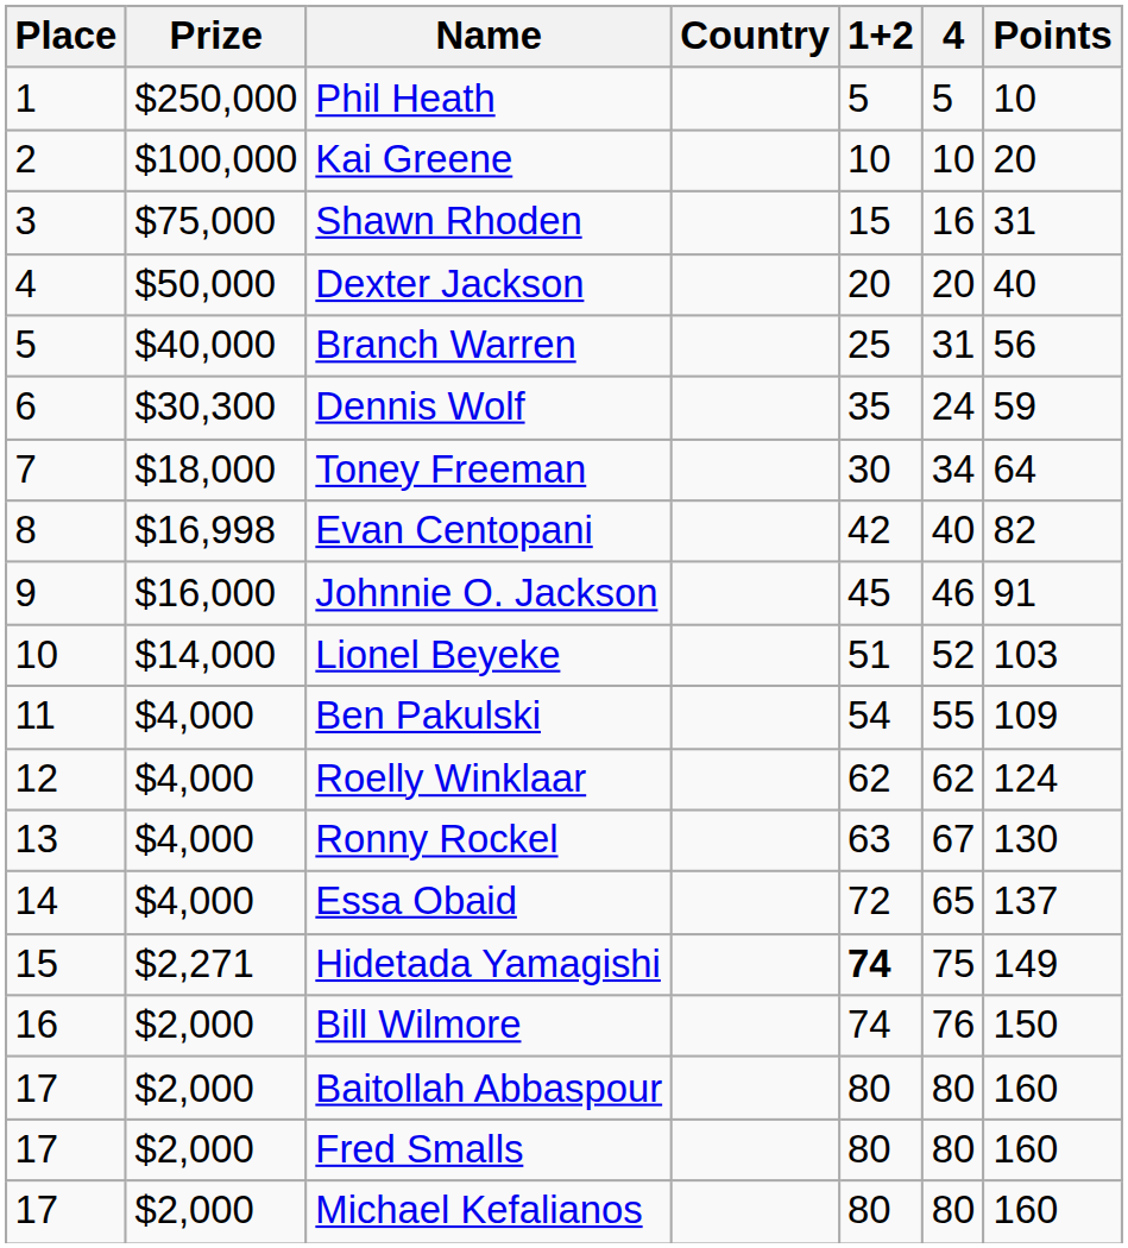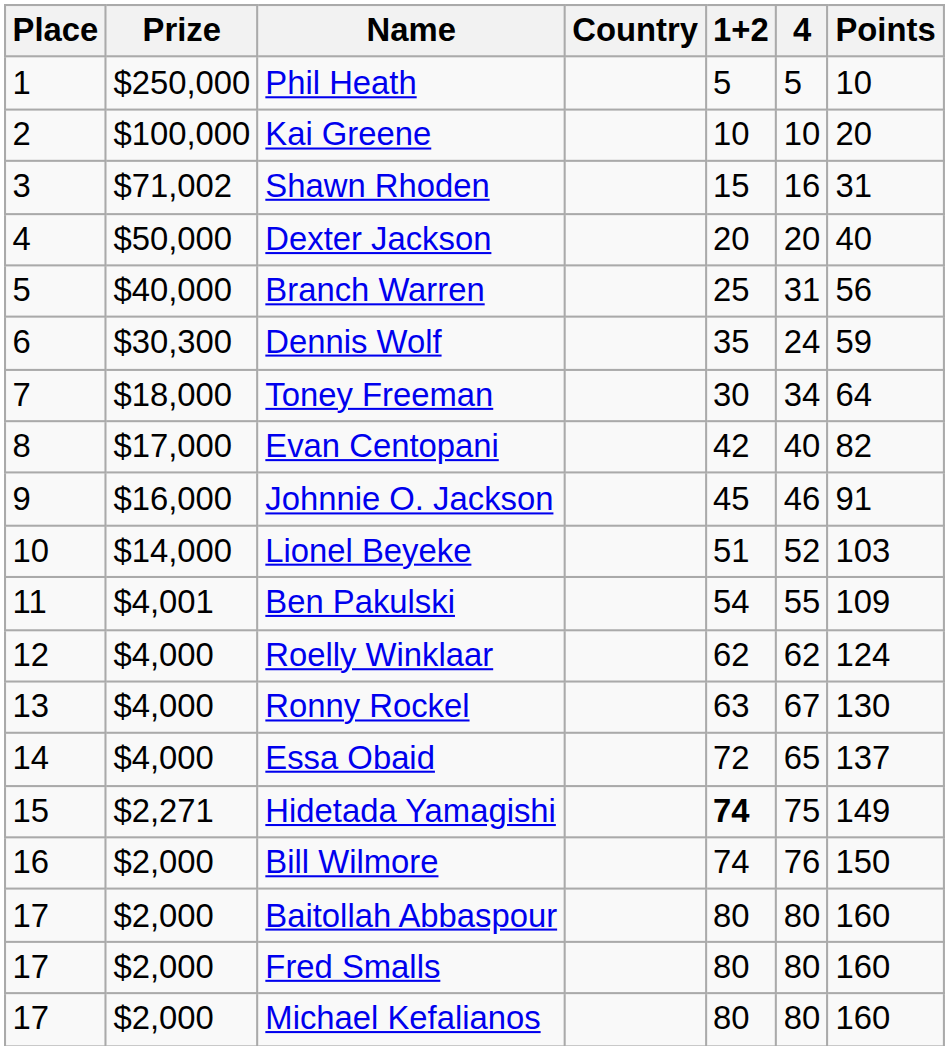Shawn Rhoden | Prize: $75,000 -> $71,002
Evan Centopani | Prize: $16,998 -> $17,000
Ben Pakulski | Prize: $4,000 -> $4,001
